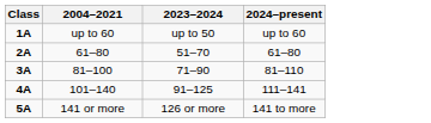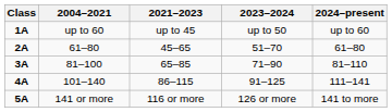+ column: 2021–2023 | up to 45 | 45–65 | 65–85 | 86–115 | 116 or more
